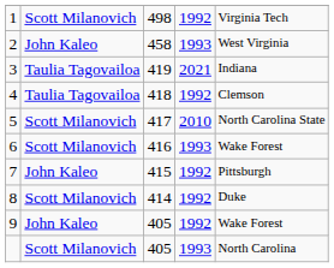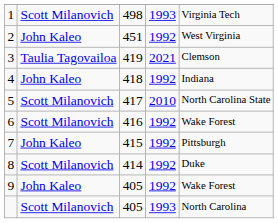1 | column 4: 1992 -> 1993
2 | column 3: 458 -> 451
2 | column 4: 1993 -> 1992
3 | column 5: Indiana -> Clemson
4 | column 2: Taulia Tagovailoa -> John Kaleo
4 | column 5: Clemson -> Indiana
6 | column 4: 1993 -> 1992
